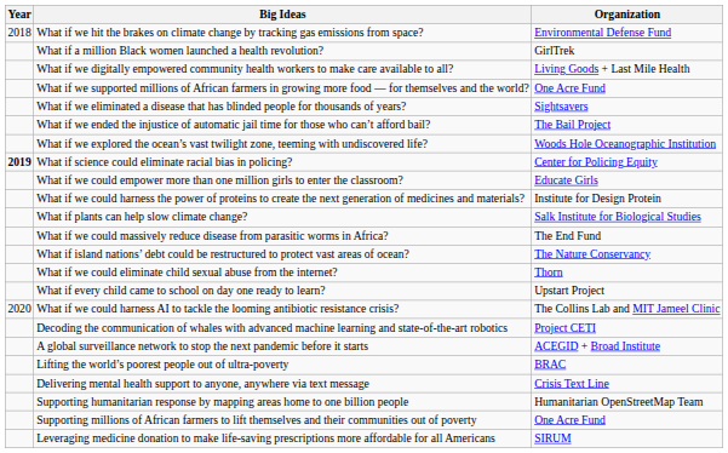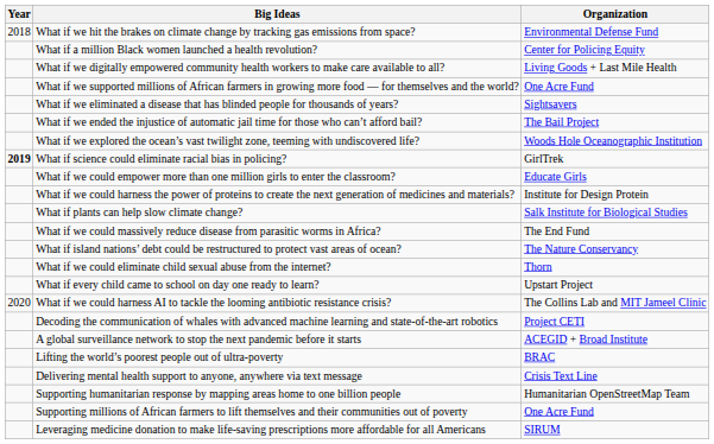What if a million Black women launched a health revolution? | Organization: GirlTrek -> Center for Policing Equity
What if science could eliminate racial bias in policing? | Organization: Center for Policing Equity -> GirlTrek
